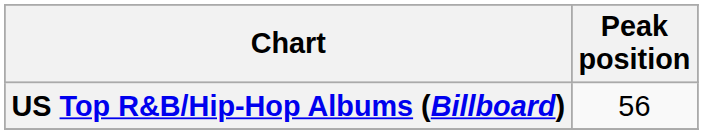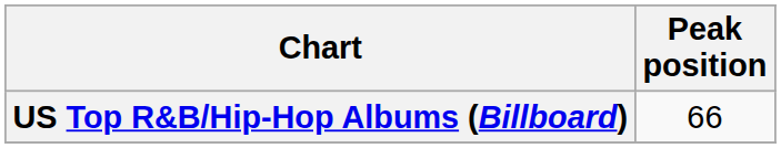US Top R&B/Hip-Hop Albums (Billboard) | Peak position: 56 -> 66
